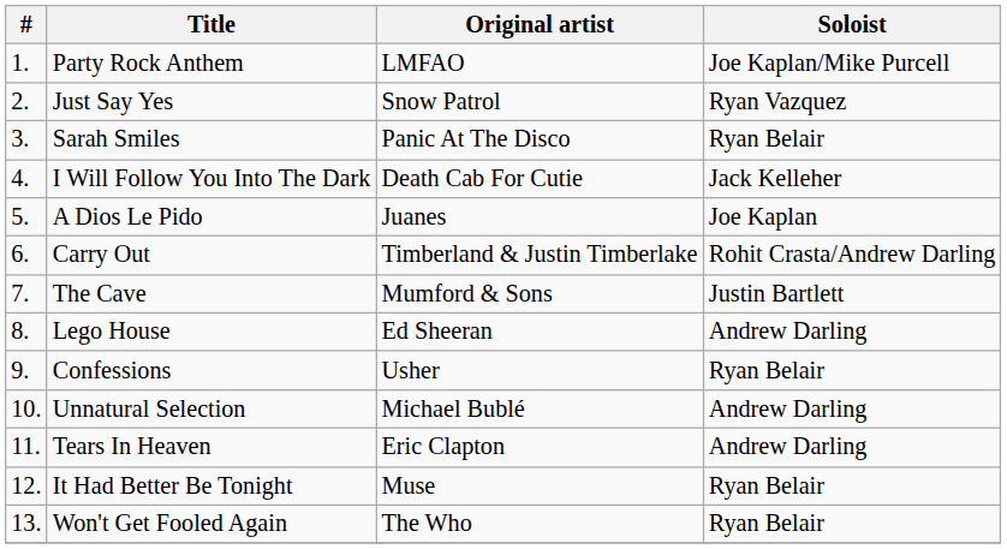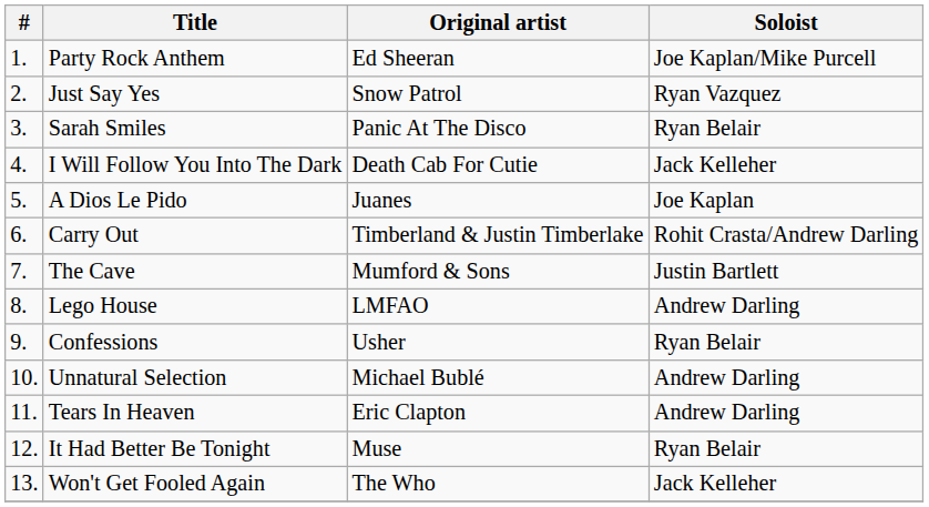Party Rock Anthem | Original artist: LMFAO -> Ed Sheeran
Lego House | Original artist: Ed Sheeran -> LMFAO
Won't Get Fooled Again | Soloist: Ryan Belair -> Jack Kelleher
